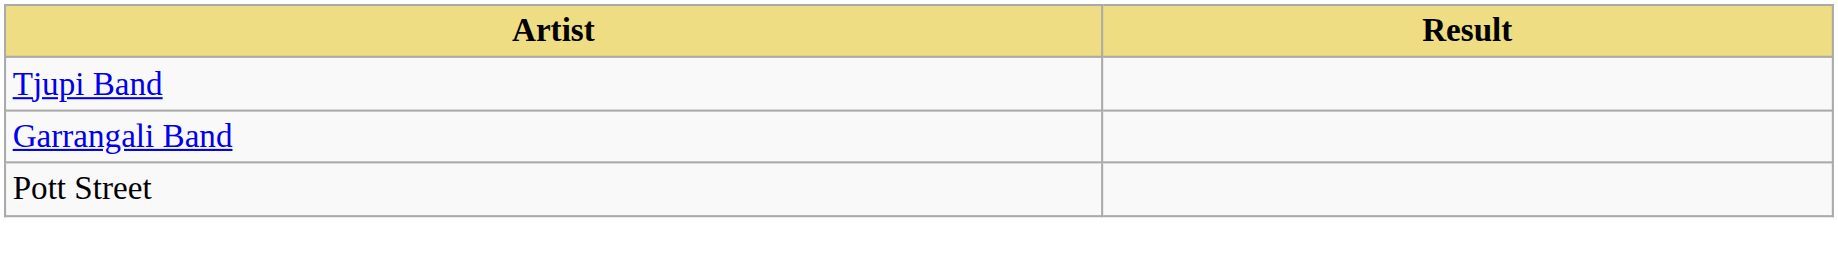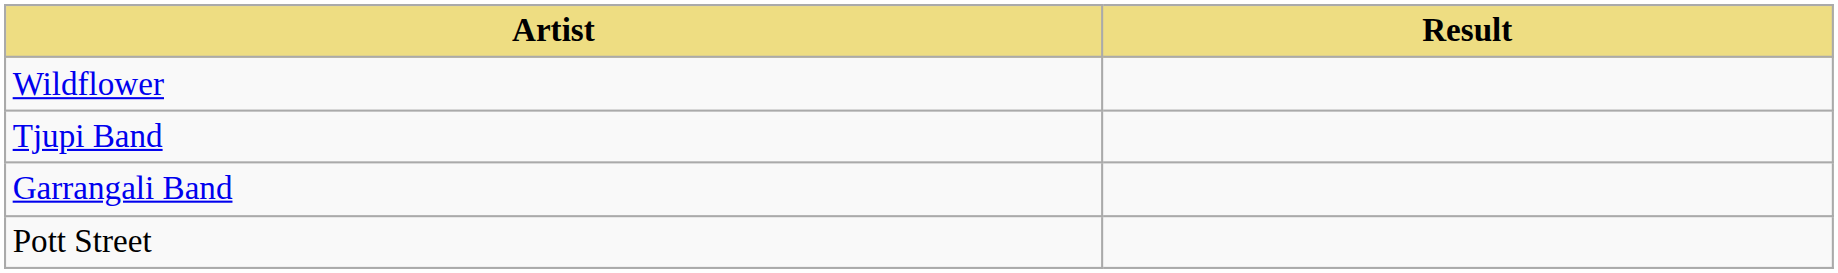+ row: Wildflower
